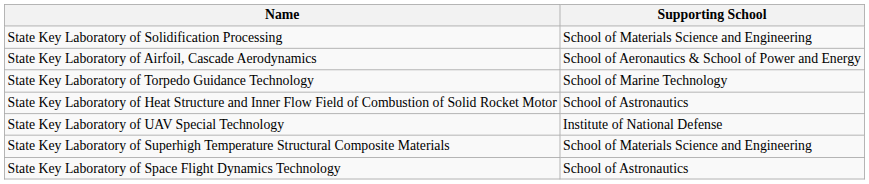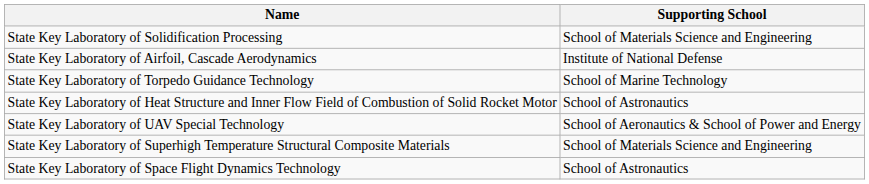State Key Laboratory of Airfoil, Cascade Aerodynamics | Supporting School: School of Aeronautics & School of Power and Energy -> Institute of National Defense
State Key Laboratory of UAV Special Technology | Supporting School: Institute of National Defense -> School of Aeronautics & School of Power and Energy
